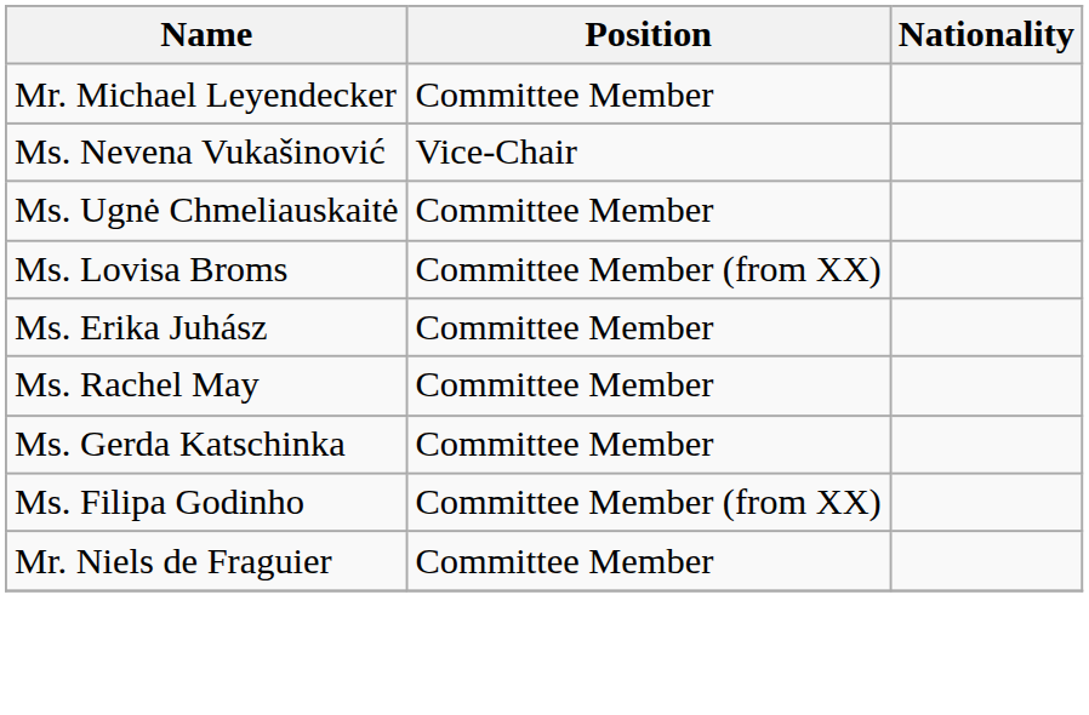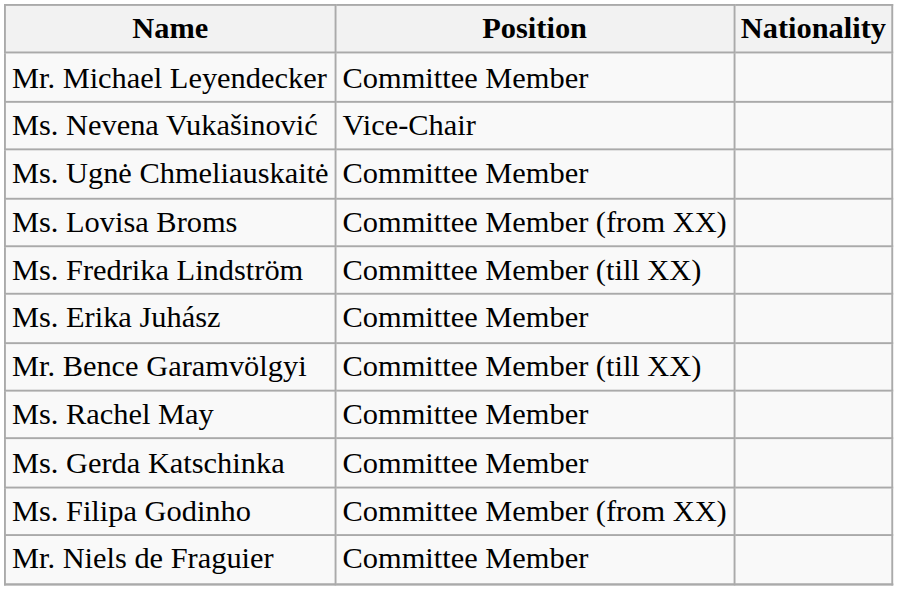+ row: Ms. Fredrika Lindström | Committee Member (till XX)
+ row: Mr. Bence Garamvölgyi | Committee Member (till XX)
